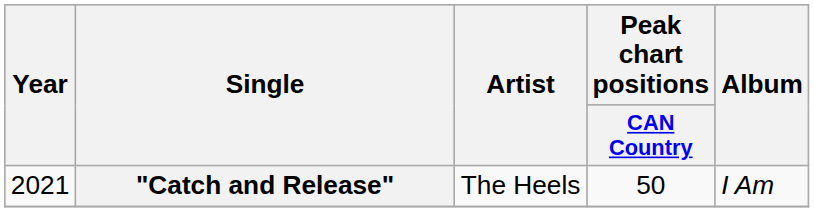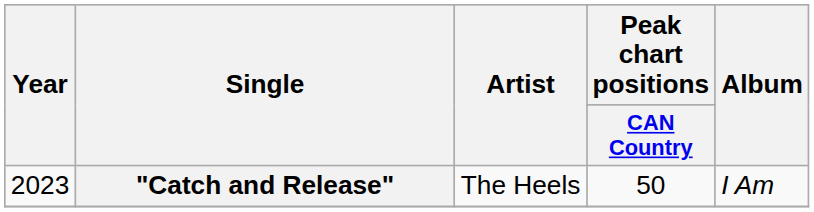"Catch and Release" | Year: 2021 -> 2023
